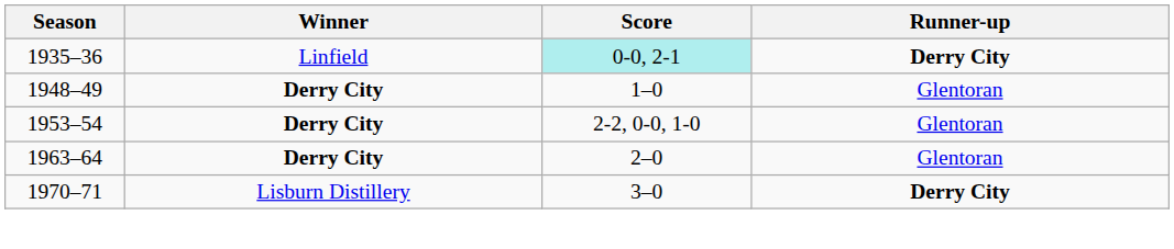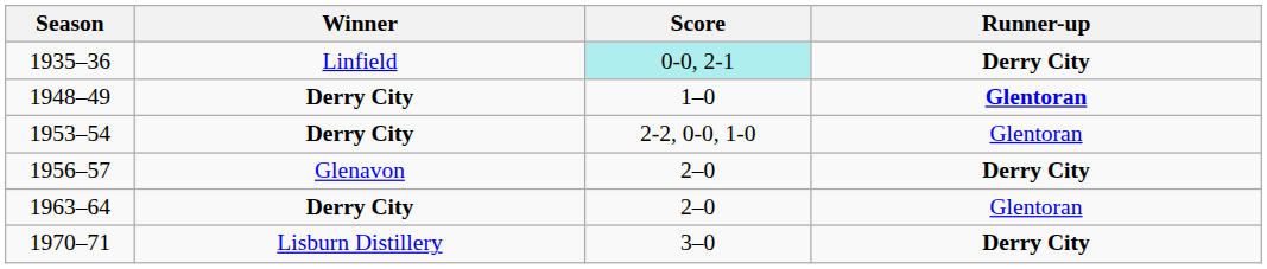1948–49 | Runner-up: normal -> bold
+ row: 1956–57 | Glenavon | 2–0 | Derry City
